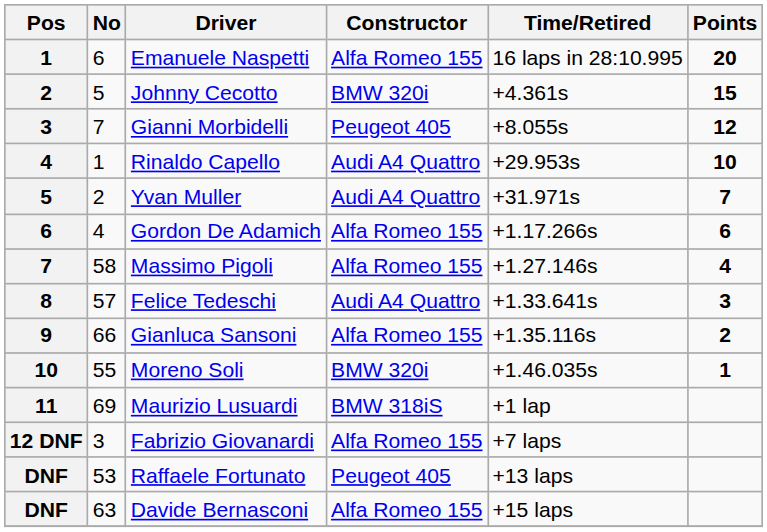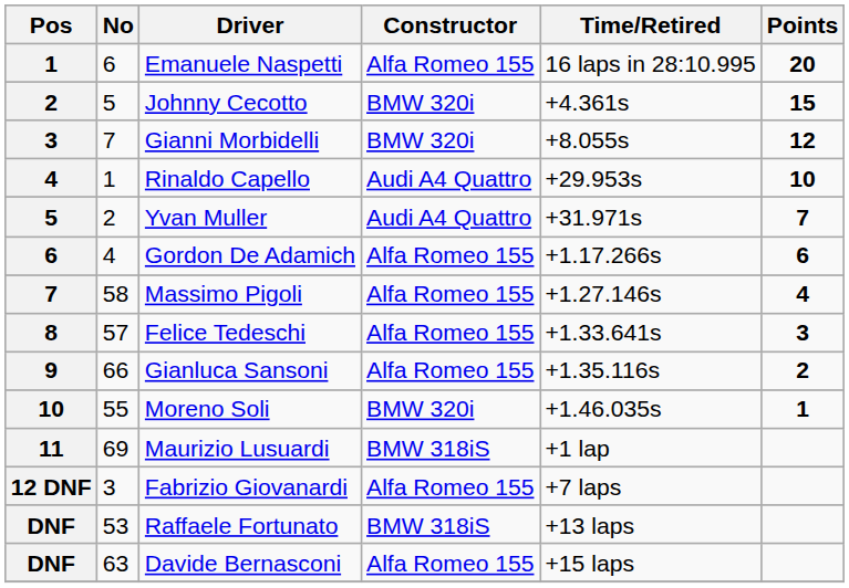Gianni Morbidelli | Constructor: Peugeot 405 -> BMW 320i
Felice Tedeschi | Constructor: Audi A4 Quattro -> Alfa Romeo 155
Raffaele Fortunato | Constructor: Peugeot 405 -> BMW 318iS
